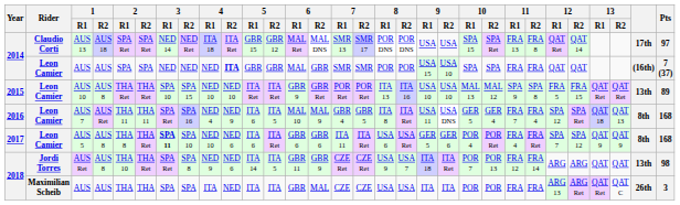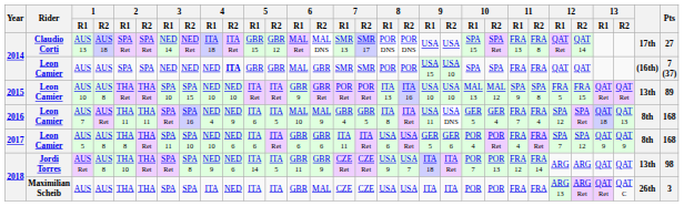AUS 13 | Pts: 97 -> 27
AUS 5 | 3 / R1: bold -> normal
